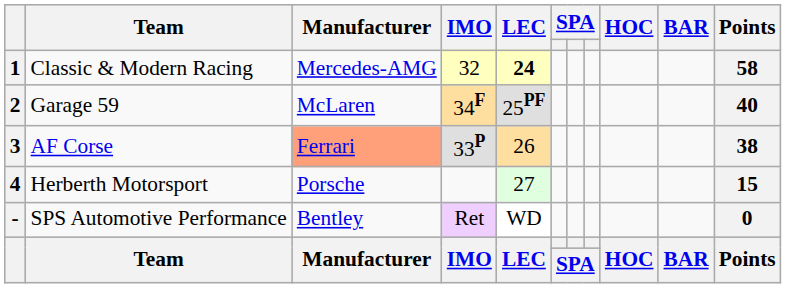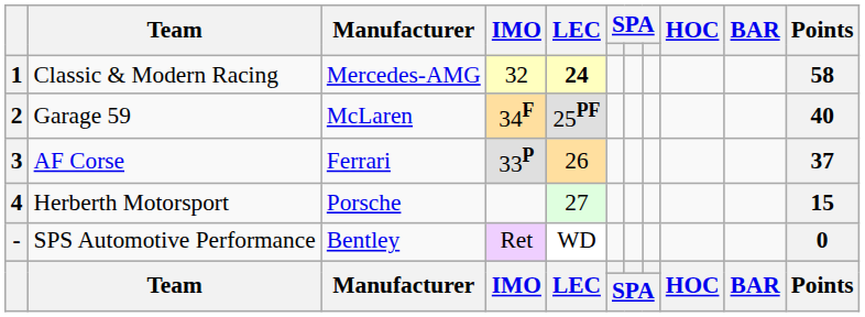3 | Manufacturer: lightsalmon background -> no background
3 | Points: 38 -> 37
